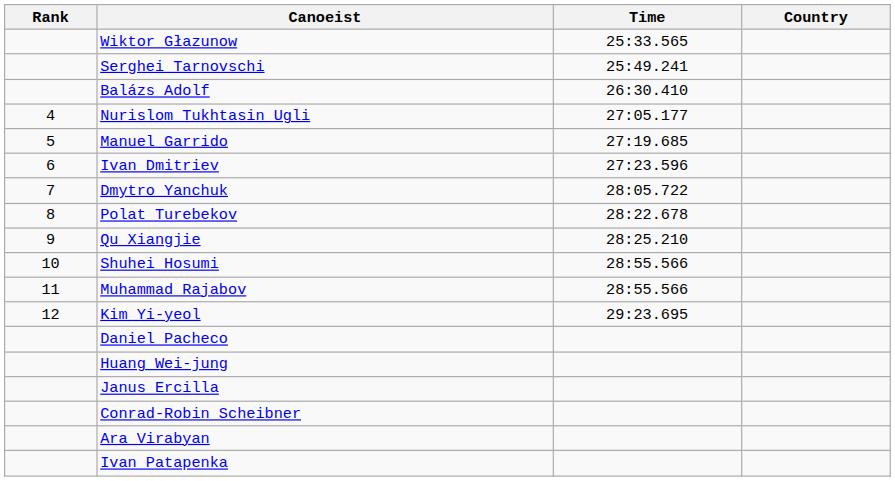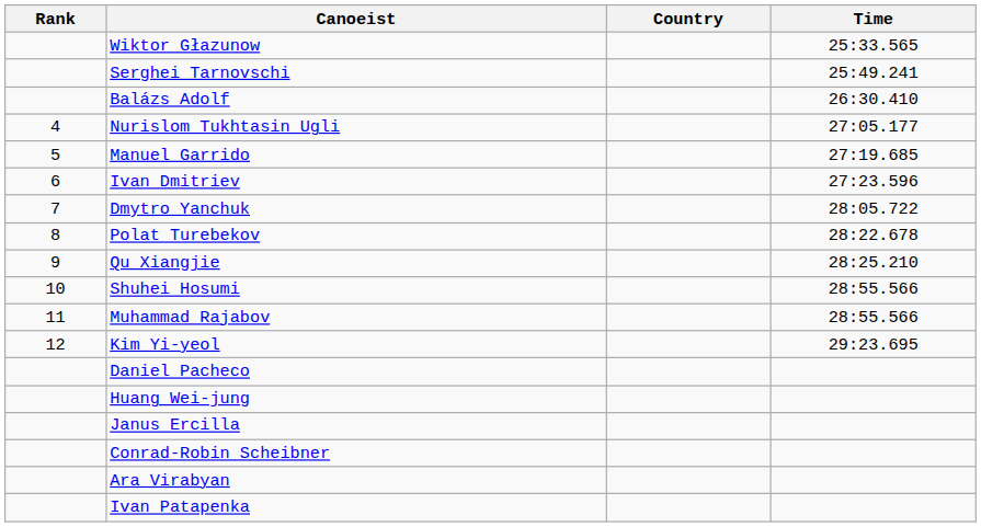columns swapped: Country <-> Time
